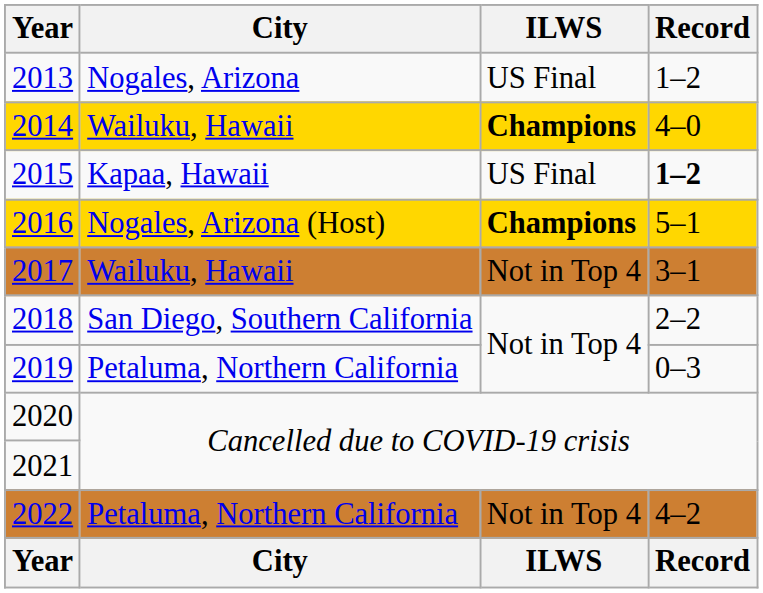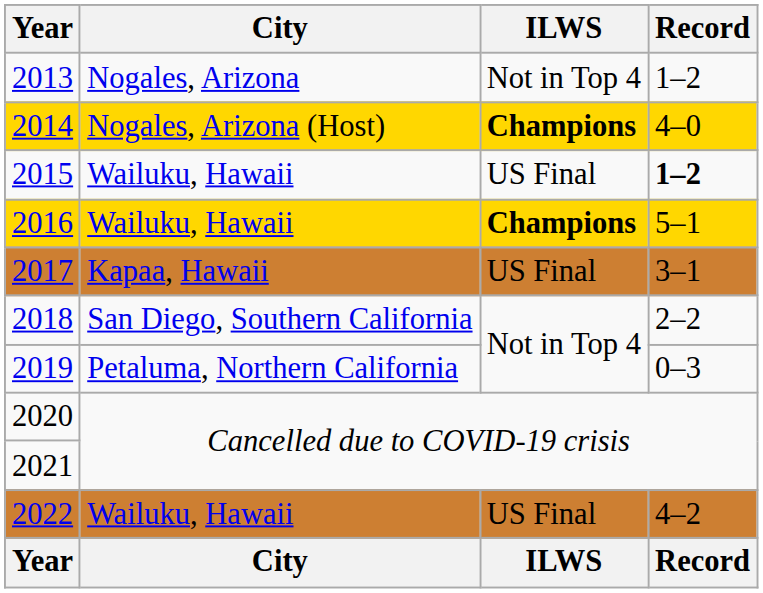2013 | ILWS: US Final -> Not in Top 4
2014 | City: Wailuku, Hawaii -> Nogales, Arizona (Host)
2015 | City: Kapaa, Hawaii -> Wailuku, Hawaii
2016 | City: Nogales, Arizona (Host) -> Wailuku, Hawaii
2017 | City: Wailuku, Hawaii -> Kapaa, Hawaii
2017 | ILWS: Not in Top 4 -> US Final
2022 | City: Petaluma, Northern California -> Wailuku, Hawaii
2022 | ILWS: Not in Top 4 -> US Final
